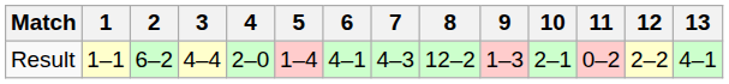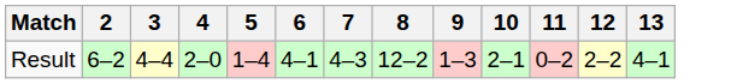- column: 1 | 1–1
